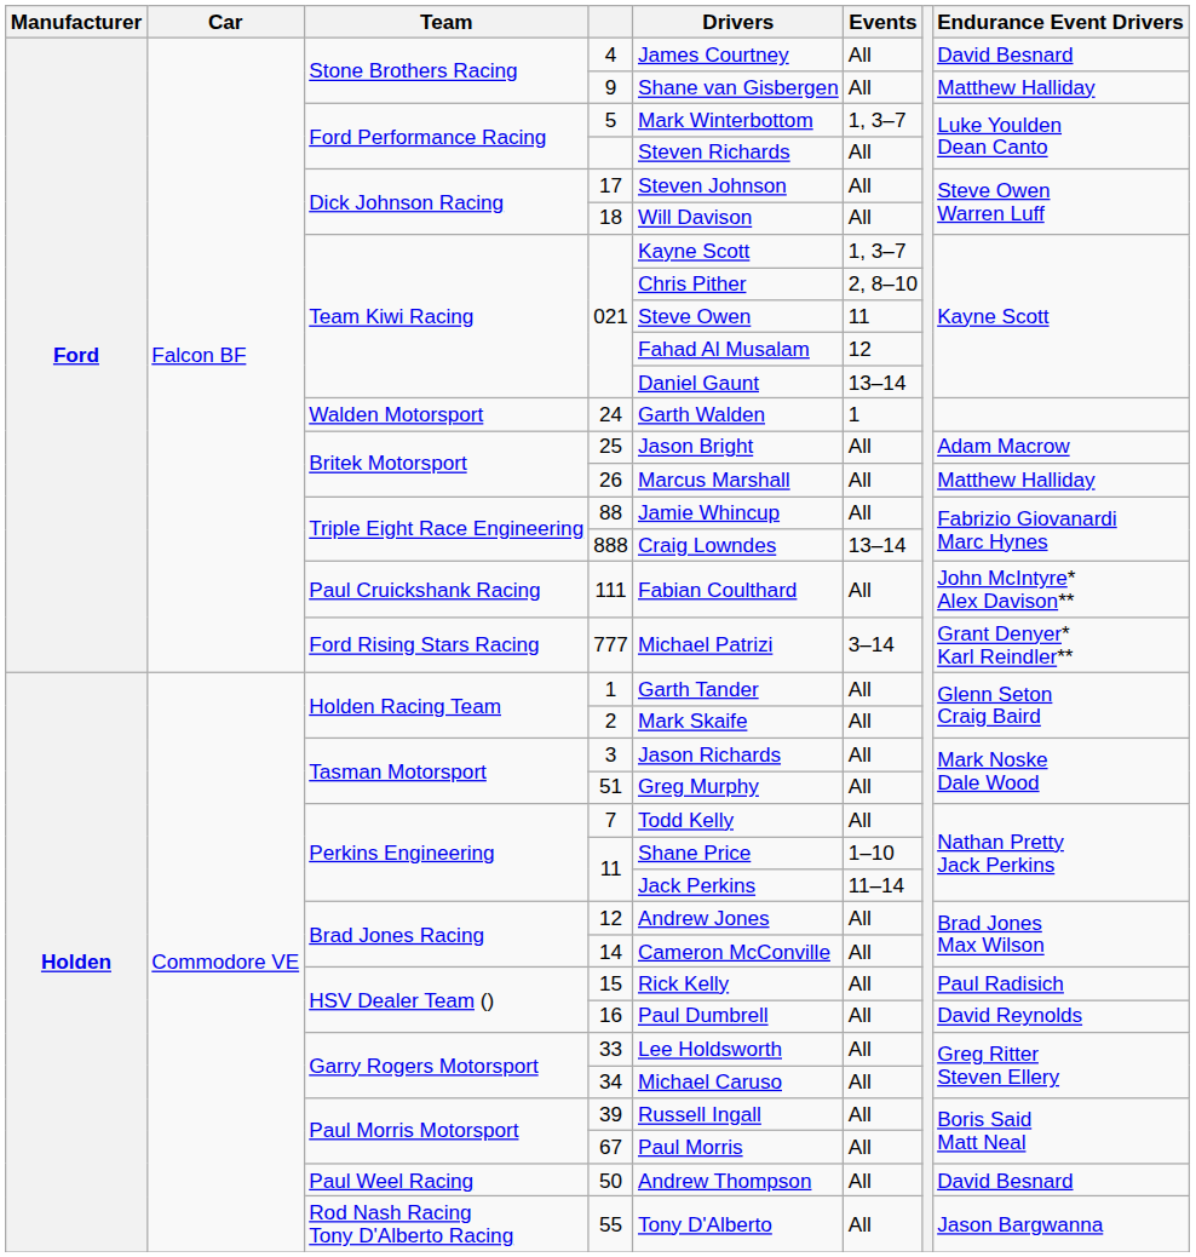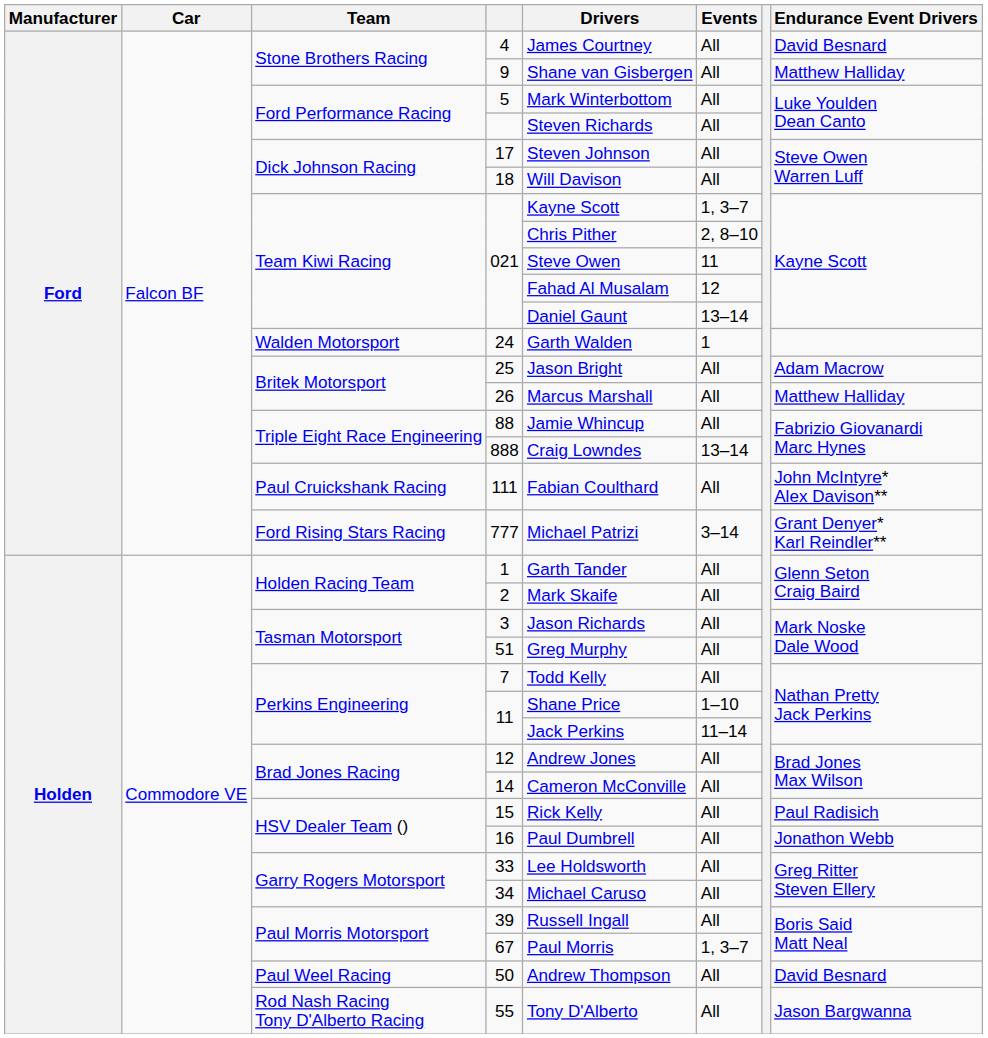5 | Events: 1, 3–7 -> All
16 | Endurance Event Drivers: David Reynolds -> Jonathon Webb
67 | Events: All -> 1, 3–7
